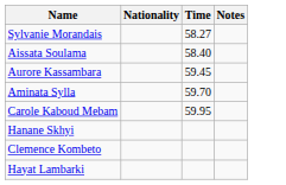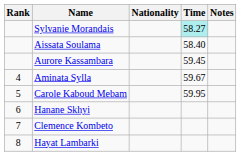+ column: Rank | 4 | 5 | 6 | 7 | 8
Sylvanie Morandais | Time: no background -> paleturquoise background
Aminata Sylla | Time: 59.70 -> 59.67
